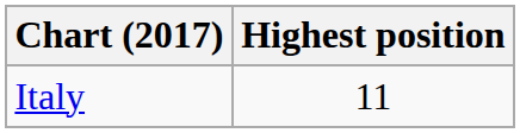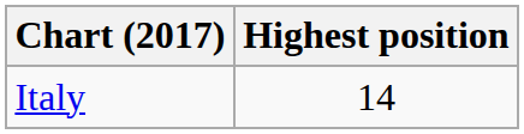Italy | Highest position: 11 -> 14
